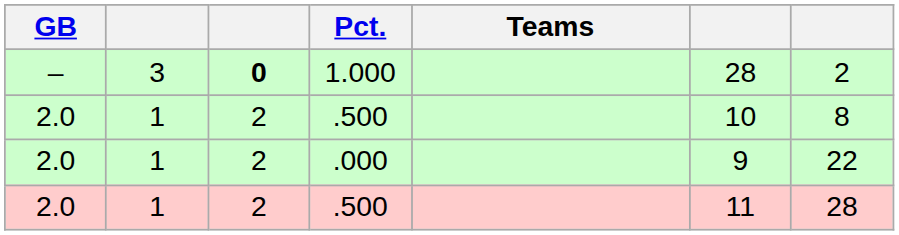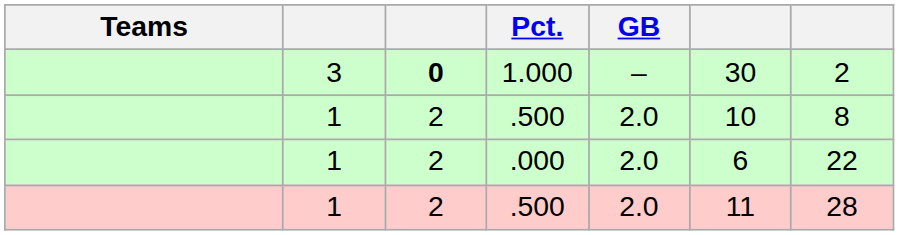columns swapped: Teams <-> GB
1.000 | column 6: 28 -> 30
.000 | column 6: 9 -> 6
